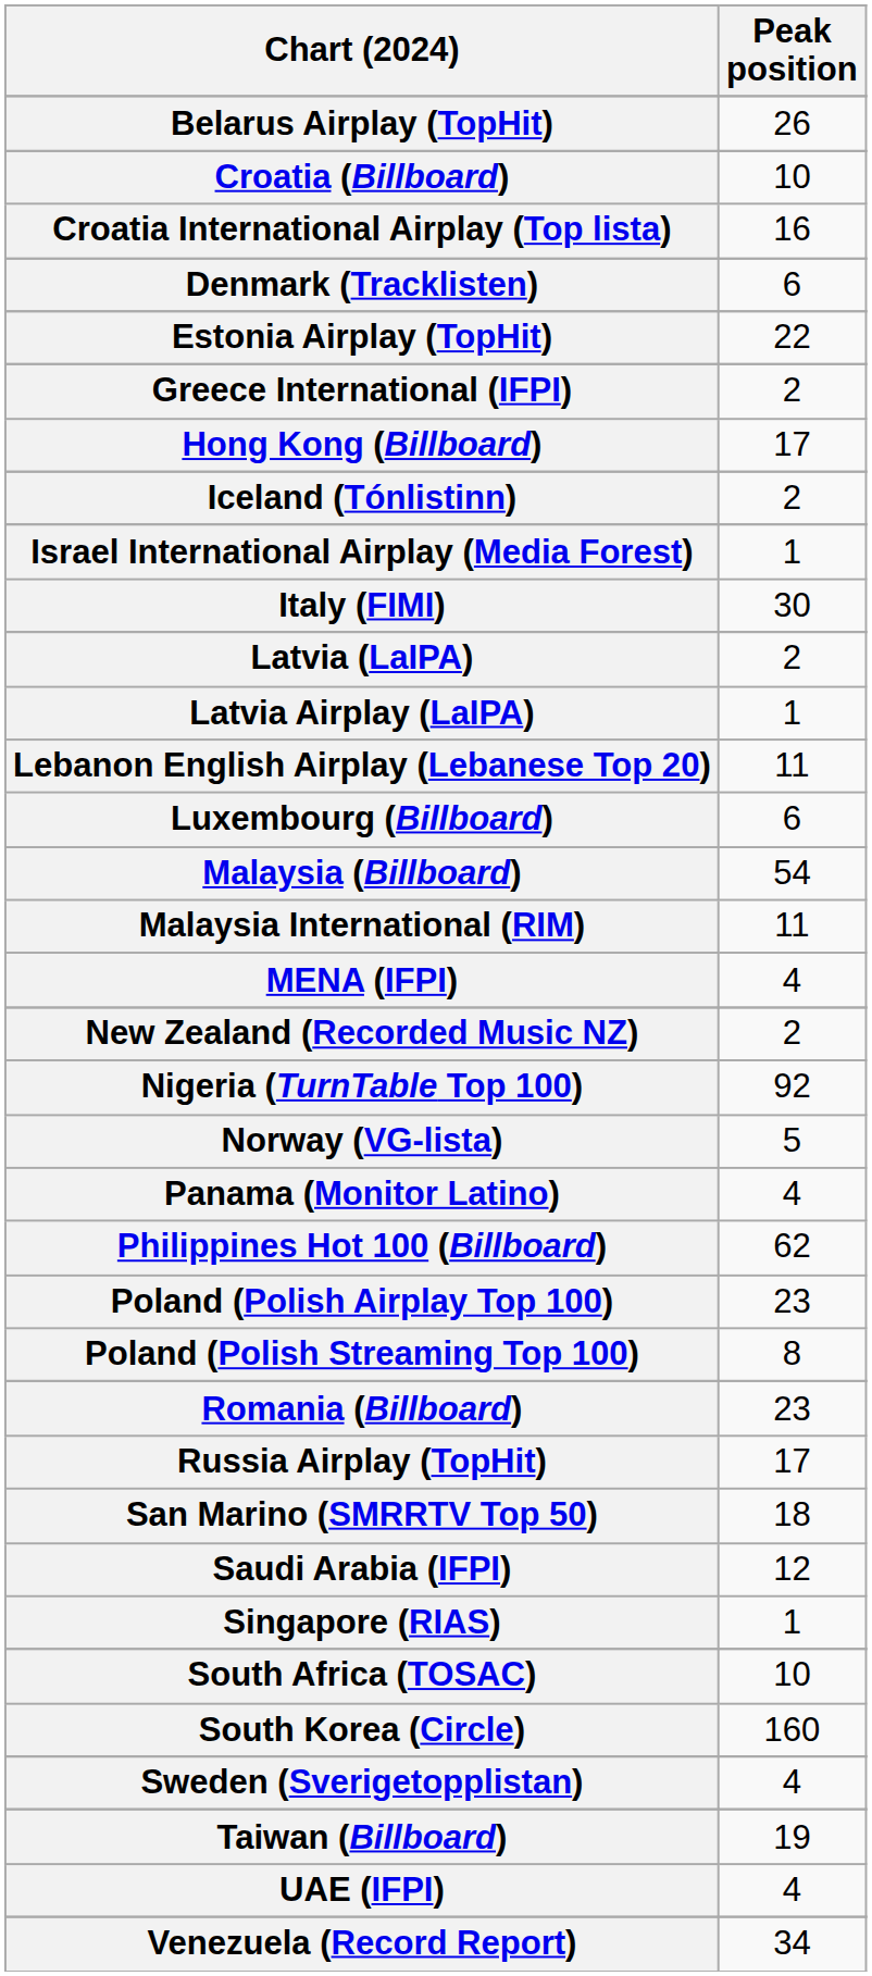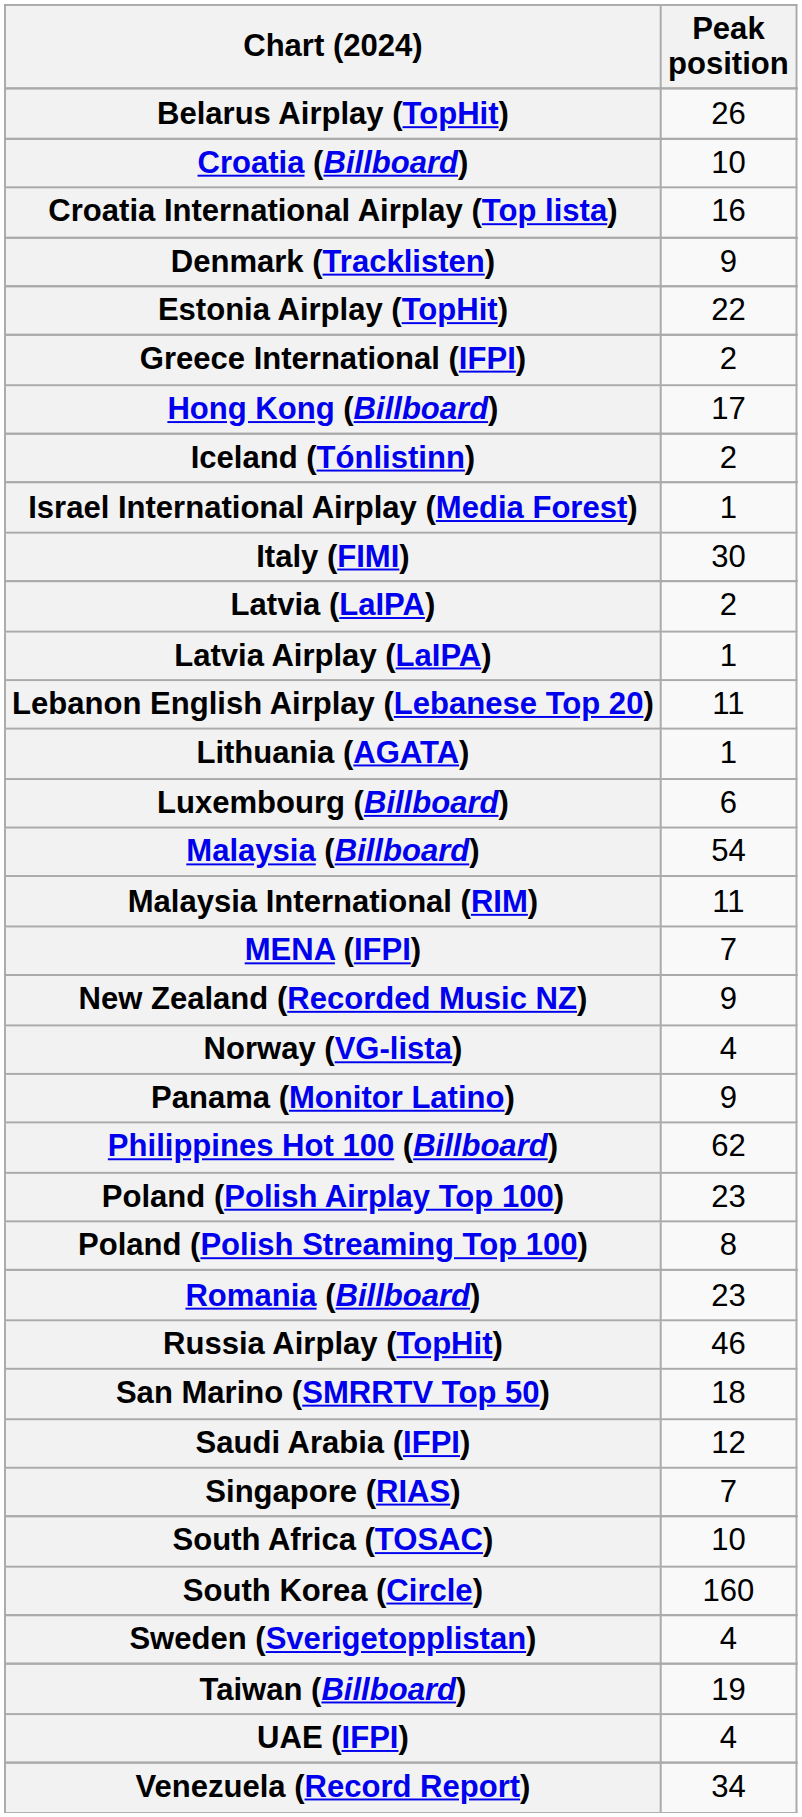Denmark (Tracklisten) | Peak position: 6 -> 9
+ row: Lithuania (AGATA) | 1
MENA (IFPI) | Peak position: 4 -> 7
New Zealand (Recorded Music NZ) | Peak position: 2 -> 9
- row: Nigeria (TurnTable Top 100) | 92
Norway (VG-lista) | Peak position: 5 -> 4
Panama (Monitor Latino) | Peak position: 4 -> 9
Russia Airplay (TopHit) | Peak position: 17 -> 46
Singapore (RIAS) | Peak position: 1 -> 7
